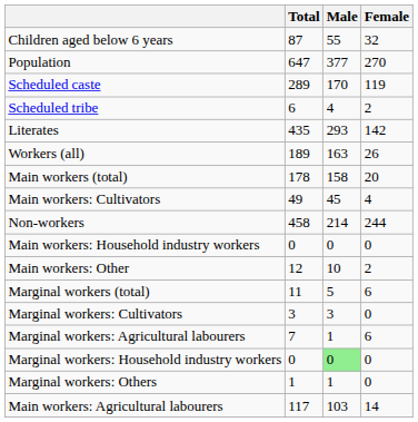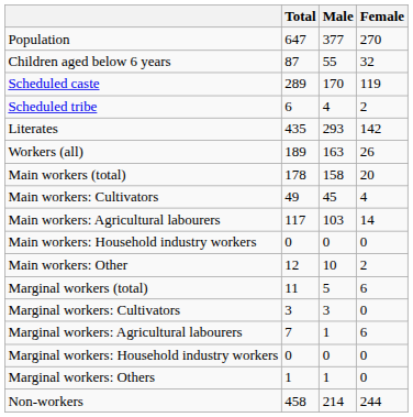rows swapped: Population <-> Children aged below 6 years
rows swapped: Main workers: Agricultural labourers <-> Non-workers
Marginal workers: Household industry workers | Male: lightgreen background -> no background
